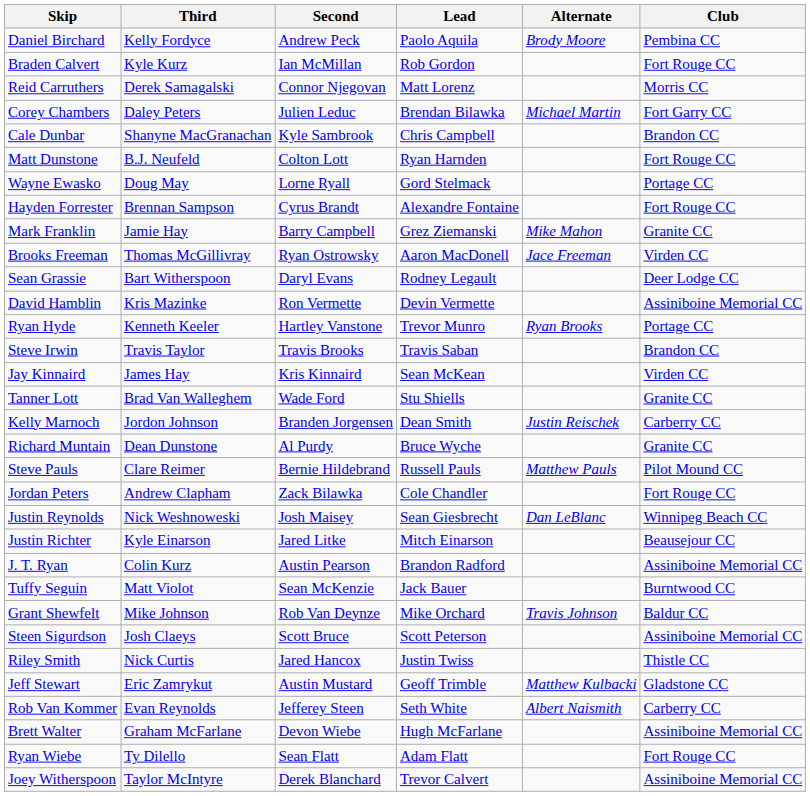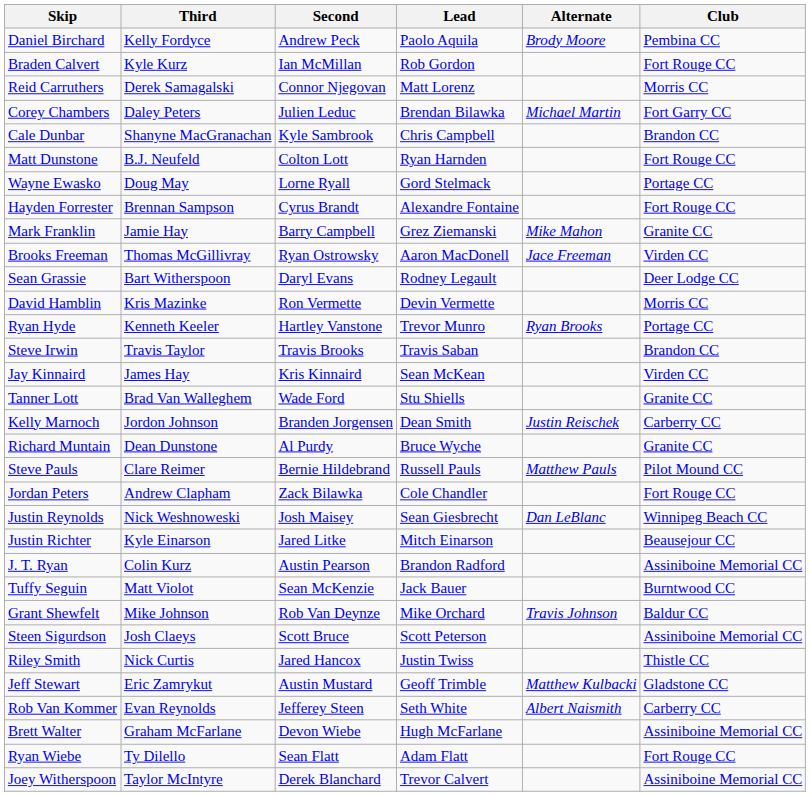David Hamblin | Club: Assiniboine Memorial CC -> Morris CC
